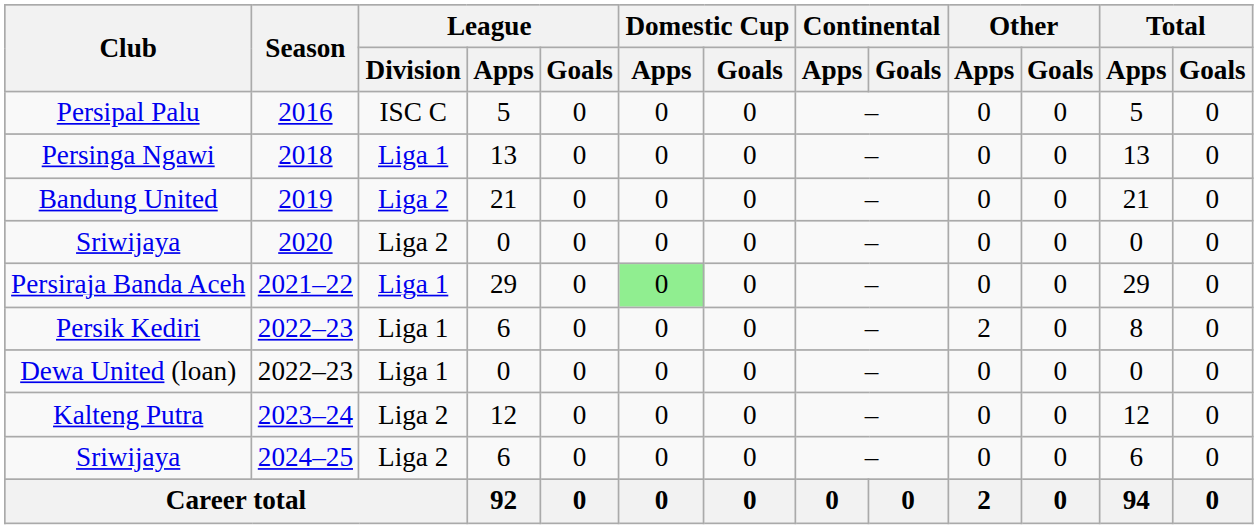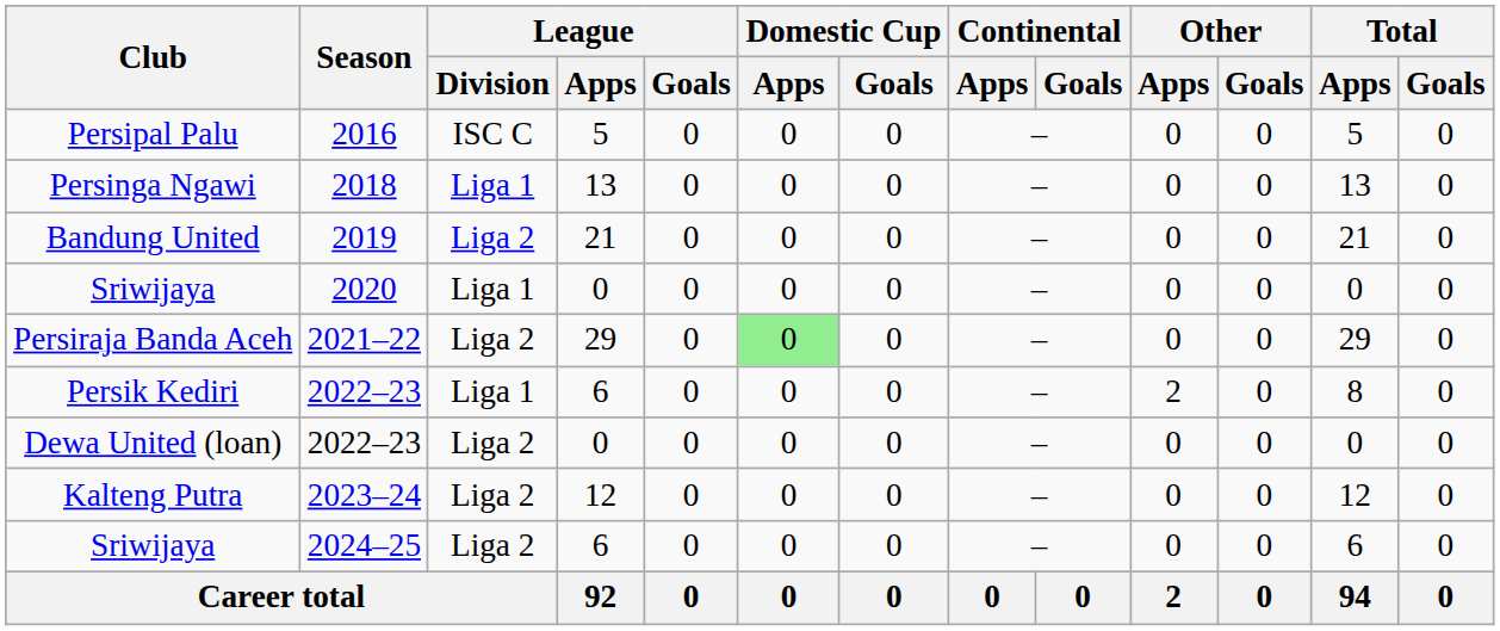Sriwijaya / 2020 | League / Division: Liga 2 -> Liga 1
Persiraja Banda Aceh | League / Division: Liga 1 -> Liga 2
Dewa United (loan) | League / Division: Liga 1 -> Liga 2
